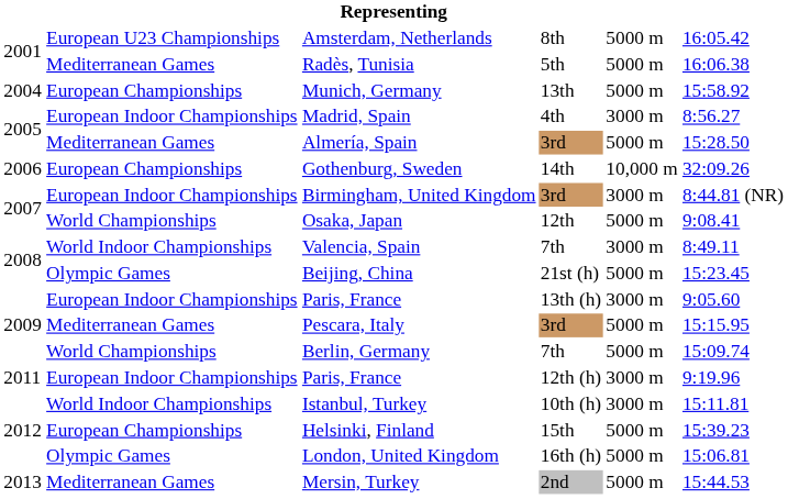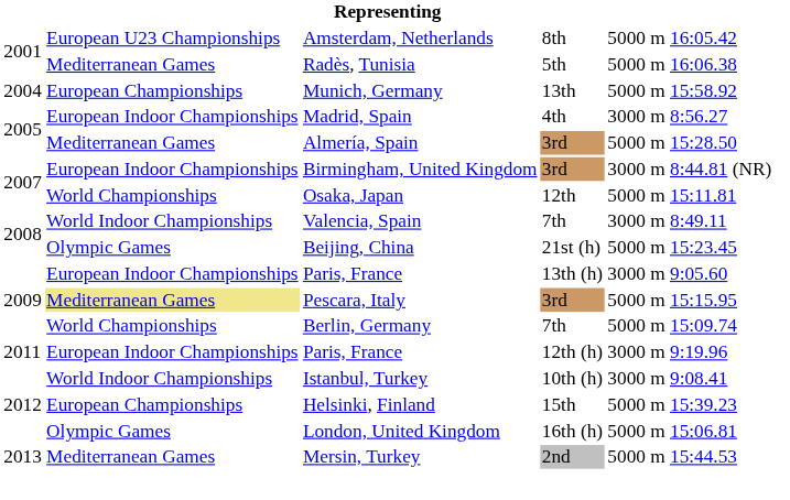- row: 2006 | European Championships | Gothenburg, Sweden | 14th | 10,000 m | 32:09.26
Osaka, Japan | column 6: 9:08.41 -> 15:11.81
Pescara, Italy | column 2: no background -> khaki background
Istanbul, Turkey | column 6: 15:11.81 -> 9:08.41
